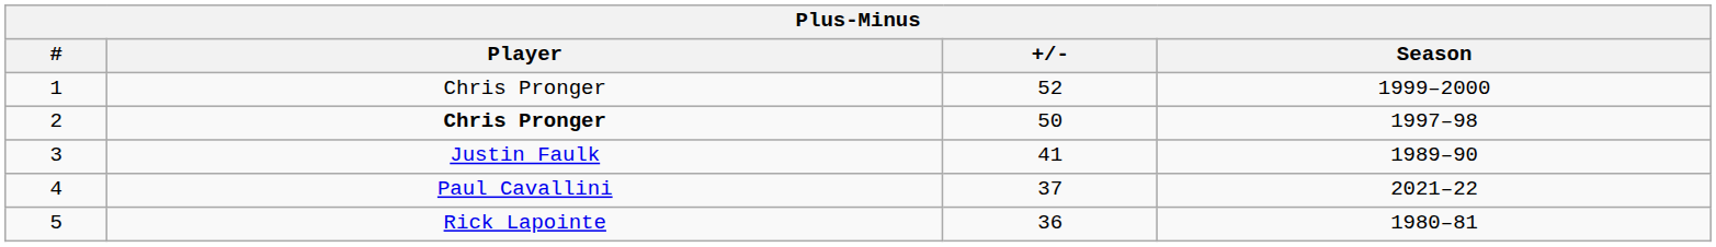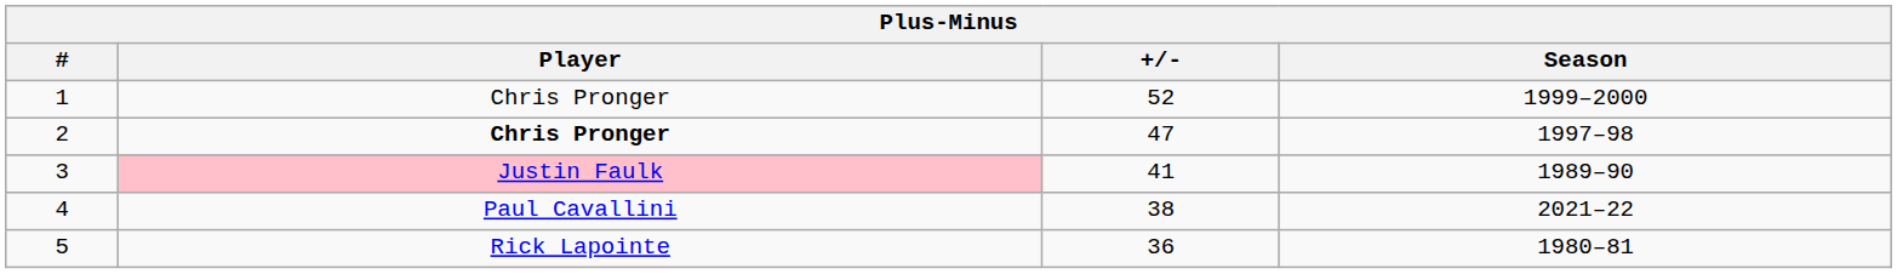2 | +/-: 50 -> 47
3 | Player: no background -> pink background
4 | +/-: 37 -> 38
